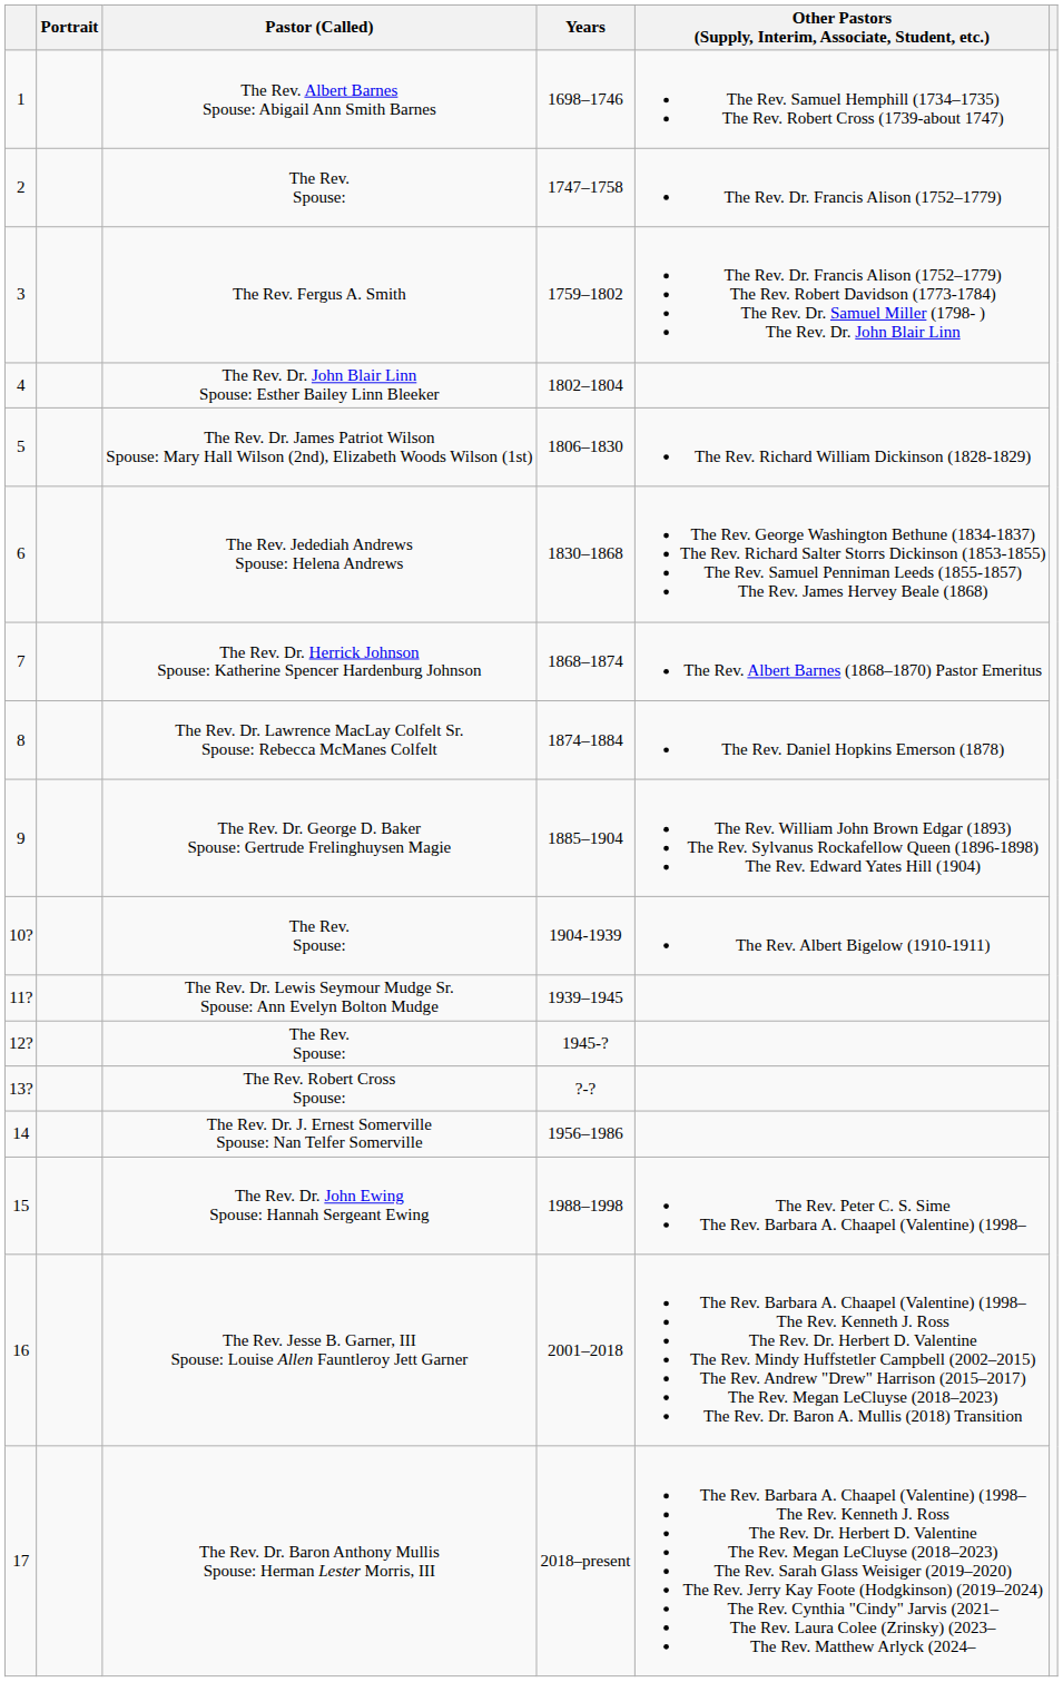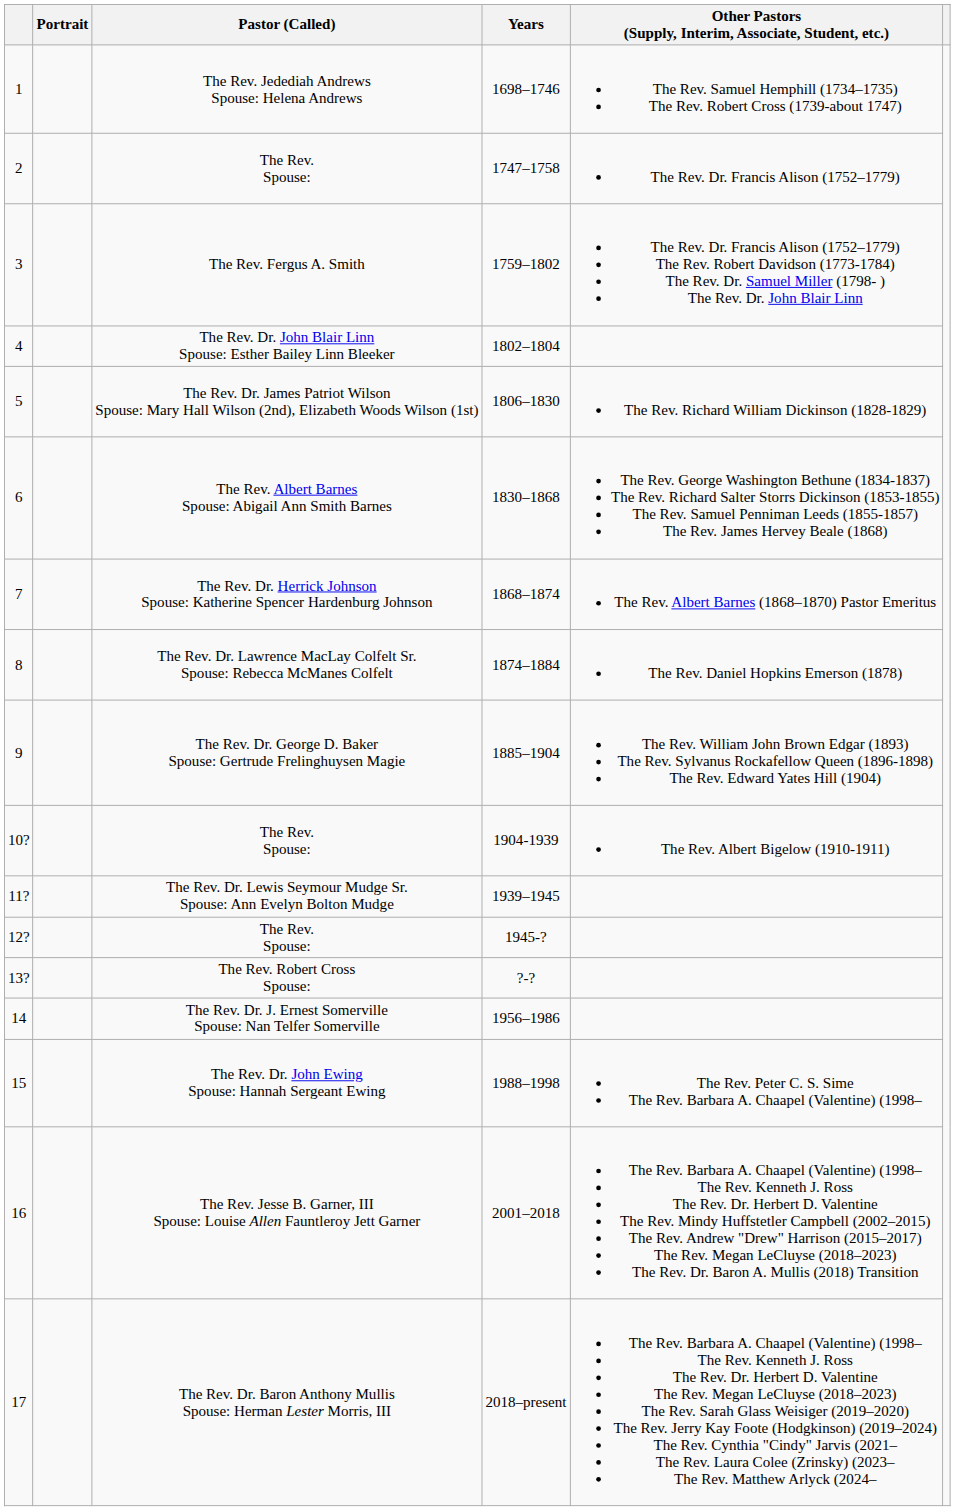1 | Pastor (Called): The Rev. Albert Barnes Spouse: Abigail Ann Smith Barnes -> The Rev. Jedediah Andrews Spouse: Helena Andrews
6 | Pastor (Called): The Rev. Jedediah Andrews Spouse: Helena Andrews -> The Rev. Albert Barnes Spouse: Abigail Ann Smith Barnes
